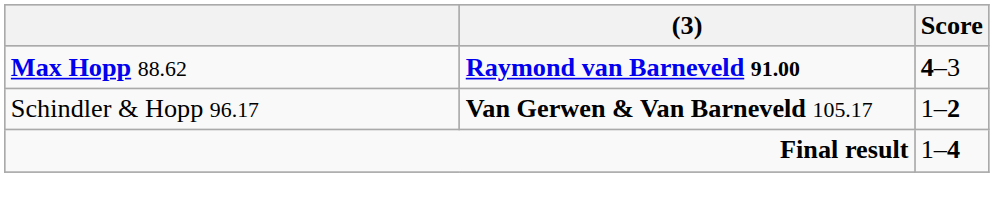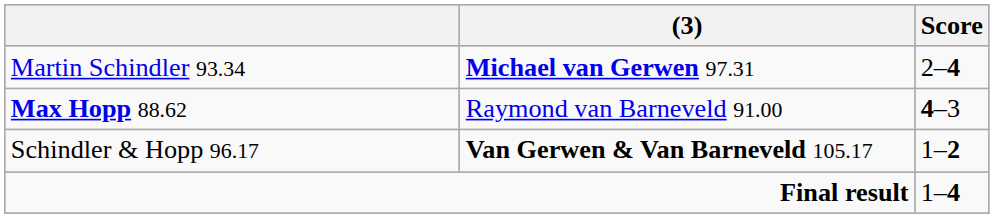+ row: Martin Schindler 93.34 | Michael van Gerwen 97.31 | 2–4
Max Hopp 88.62 | (3): bold -> normal
